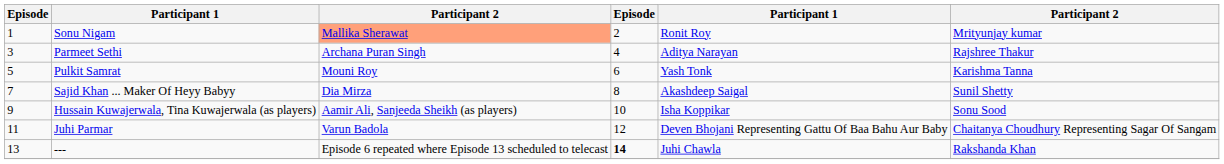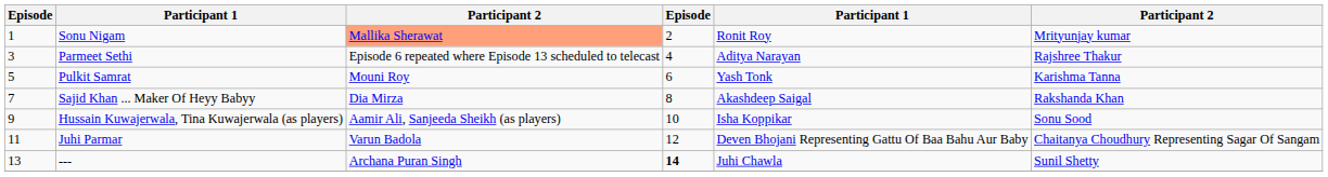Parmeet Sethi | column 3: Archana Puran Singh -> Episode 6 repeated where Episode 13 scheduled to telecast
Sajid Khan ... Maker Of Heyy Babyy | column 6: Sunil Shetty -> Rakshanda Khan
--- | column 3: Episode 6 repeated where Episode 13 scheduled to telecast -> Archana Puran Singh
--- | column 6: Rakshanda Khan -> Sunil Shetty
